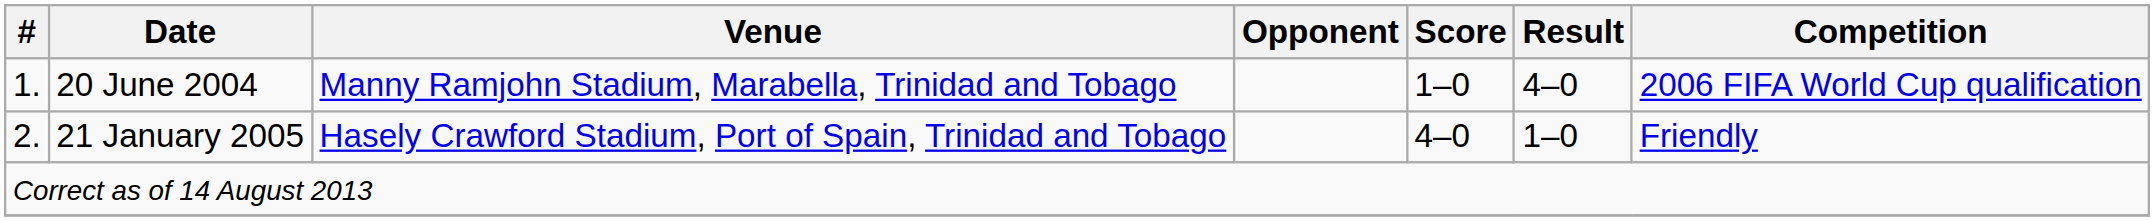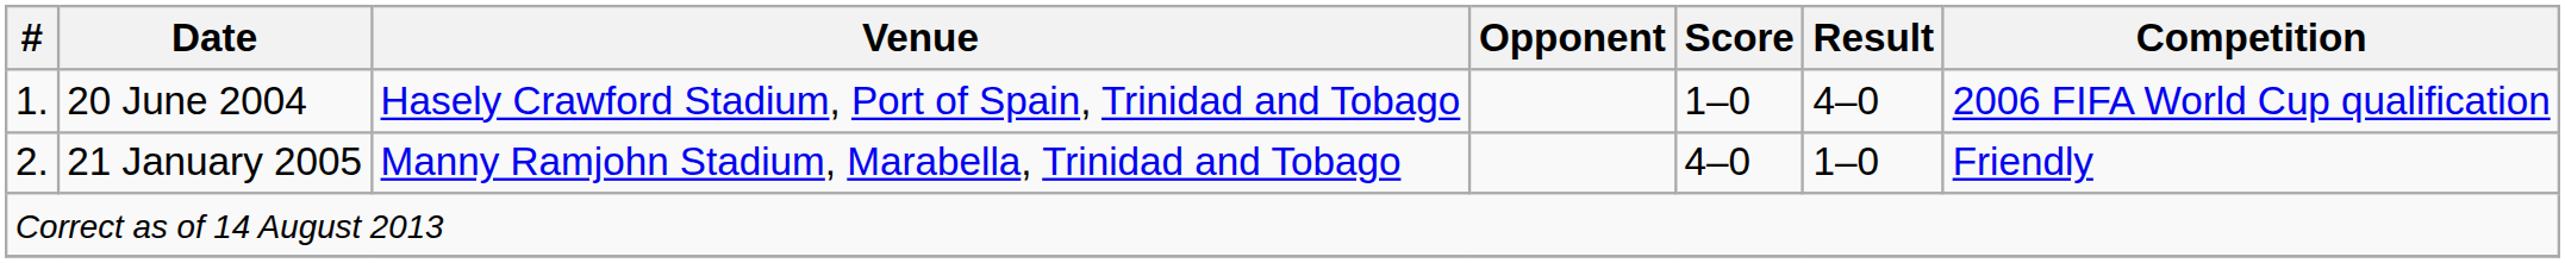20 June 2004 | Venue: Manny Ramjohn Stadium, Marabella, Trinidad and Tobago -> Hasely Crawford Stadium, Port of Spain, Trinidad and Tobago
21 January 2005 | Venue: Hasely Crawford Stadium, Port of Spain, Trinidad and Tobago -> Manny Ramjohn Stadium, Marabella, Trinidad and Tobago
